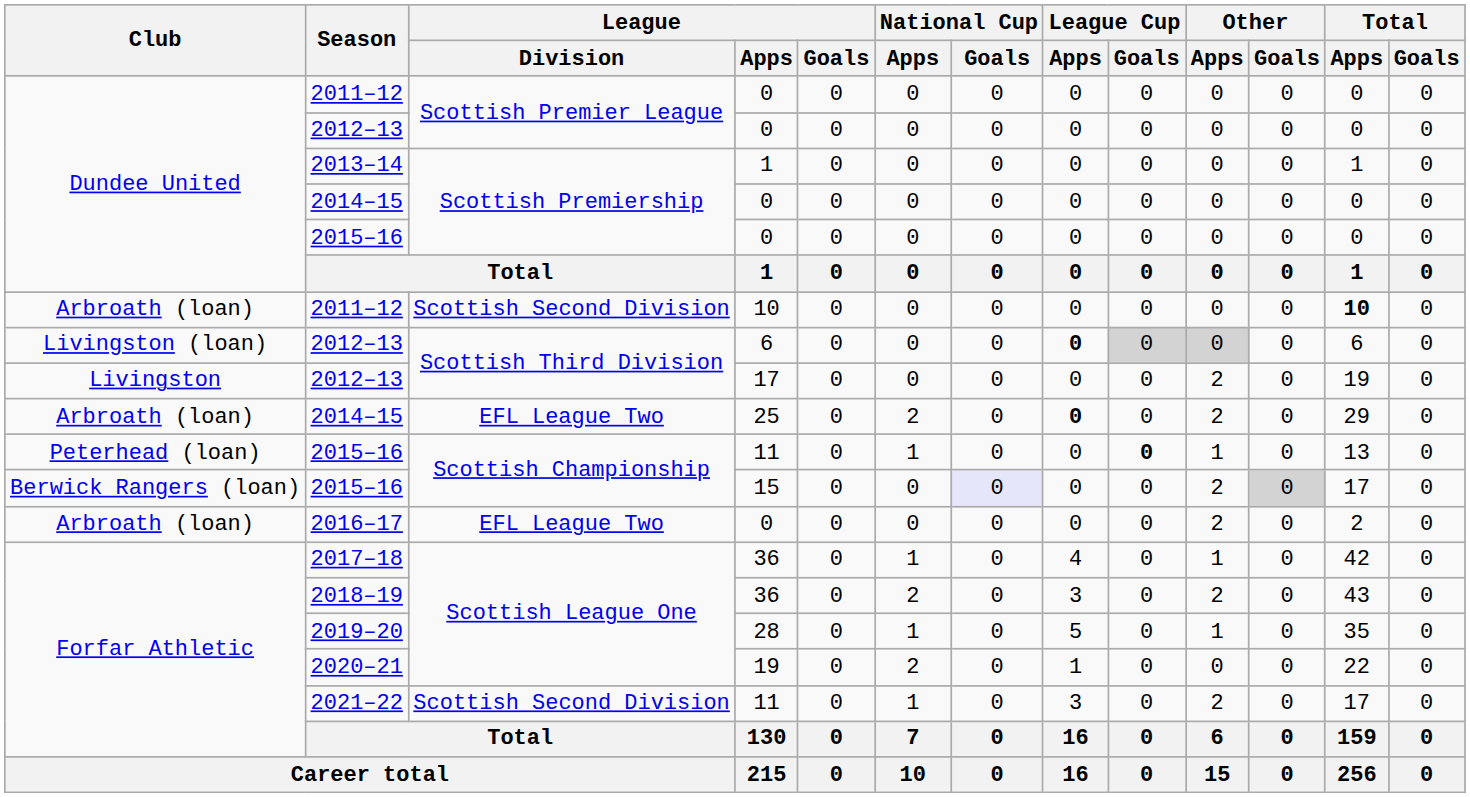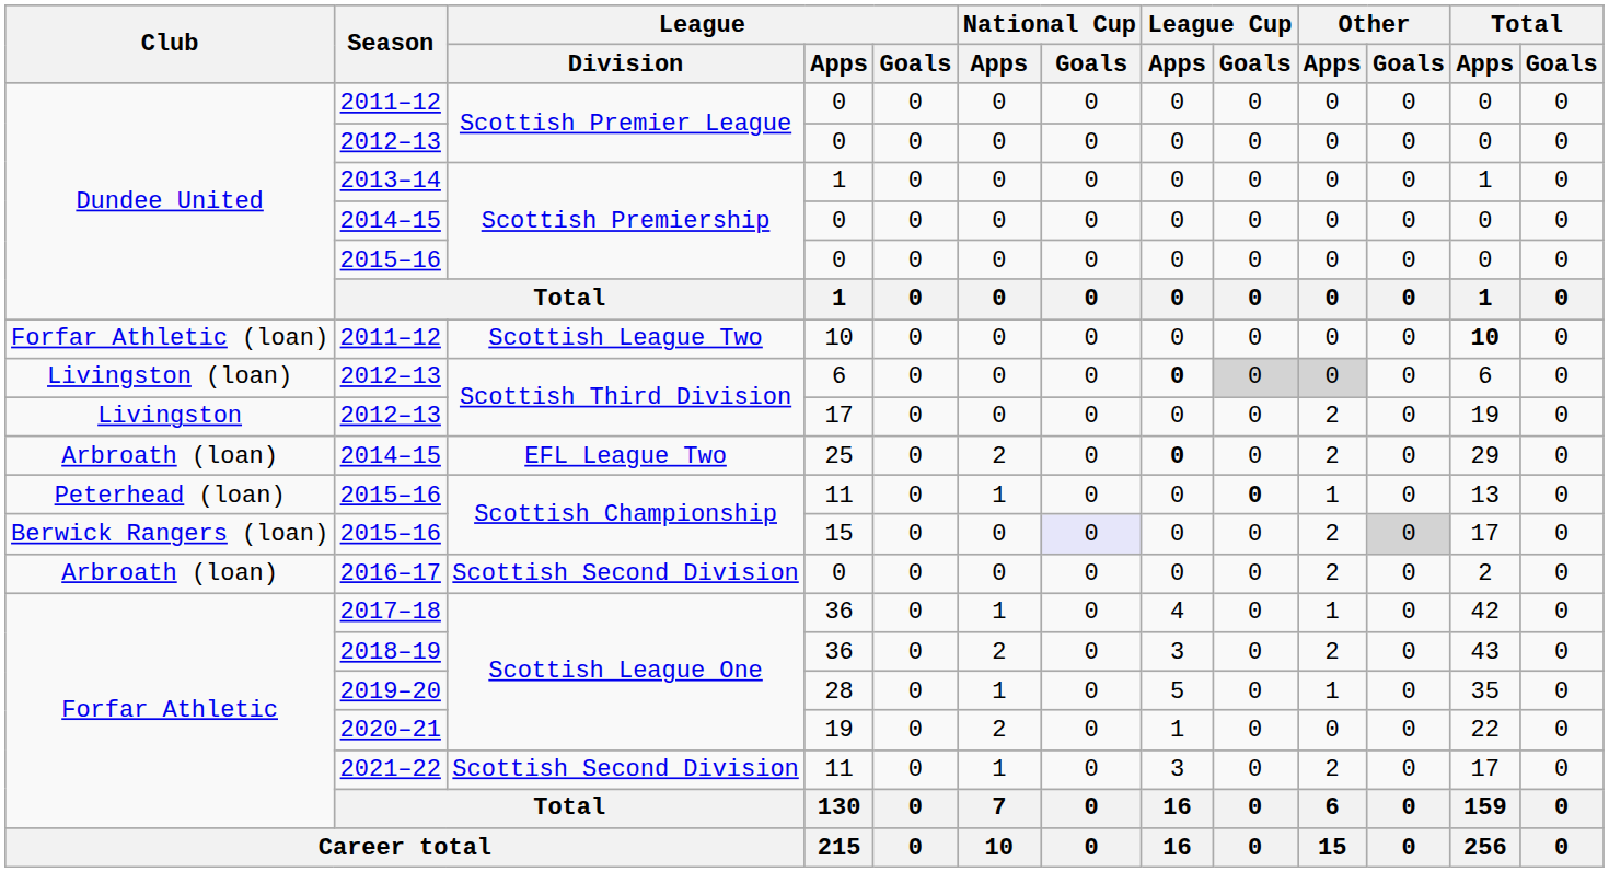2011–12 / 10 | Club: Arbroath (loan) -> Forfar Athletic (loan)
2011–12 / 10 | League / Division: Scottish Second Division -> Scottish League Two
2016–17 | League / Division: EFL League Two -> Scottish Second Division
